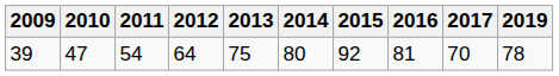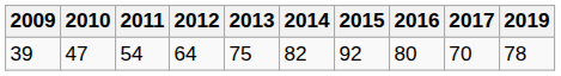39 | 2014: 80 -> 82
39 | 2016: 81 -> 80
